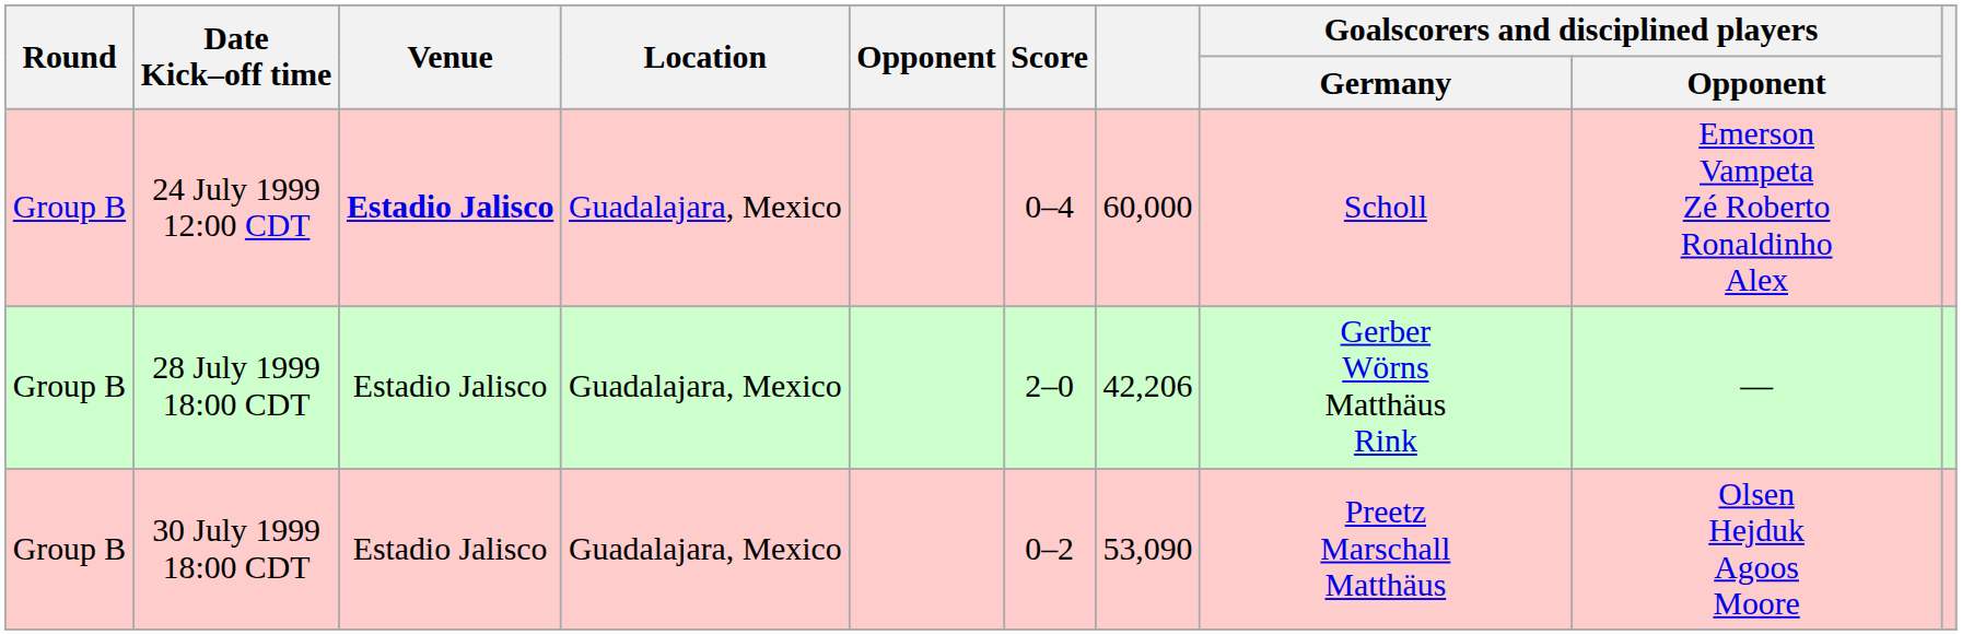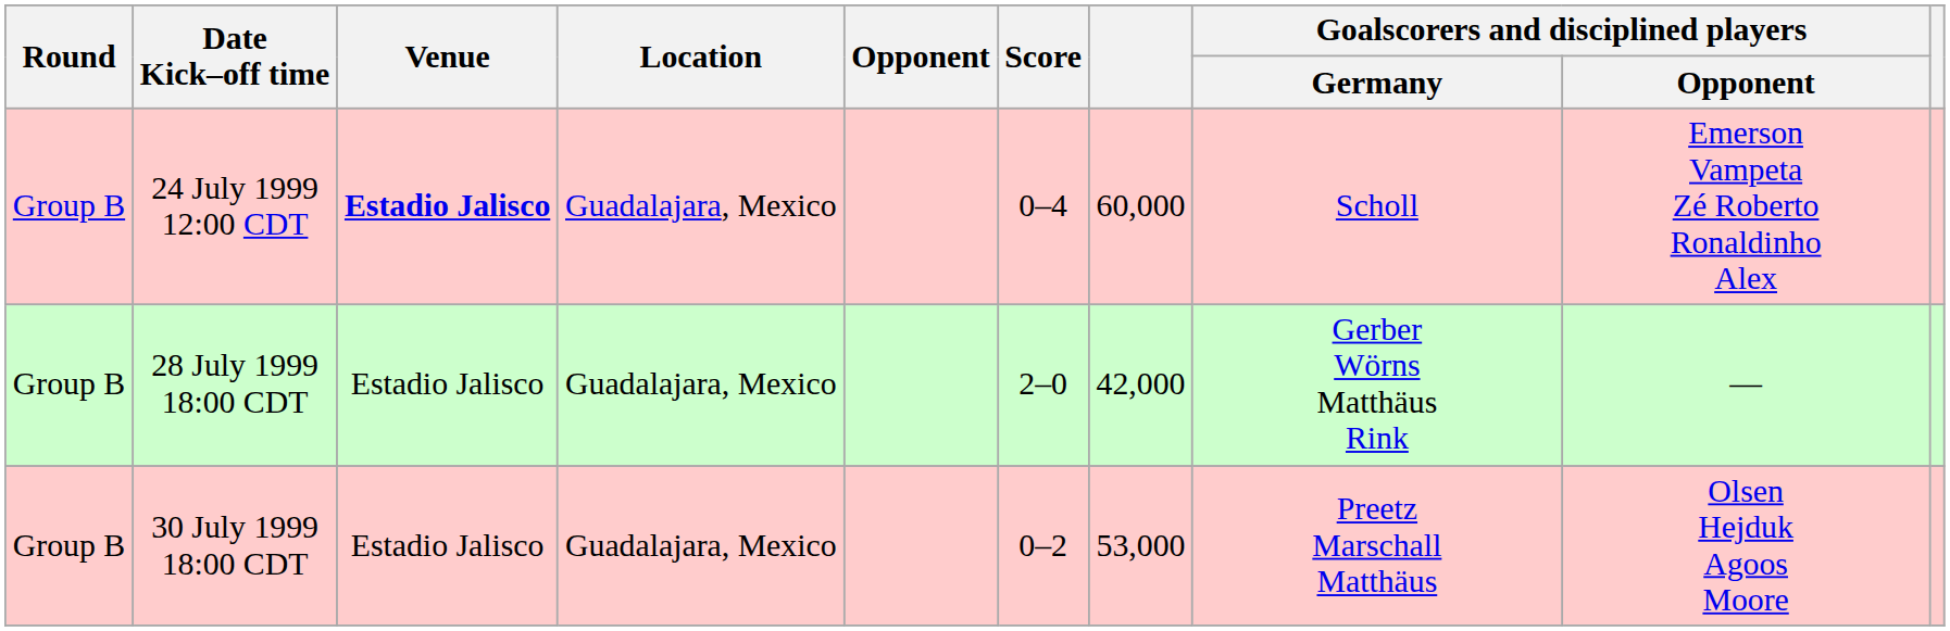28 July 1999 18:00 CDT | column 7: 42,206 -> 42,000
30 July 1999 18:00 CDT | column 7: 53,090 -> 53,000
